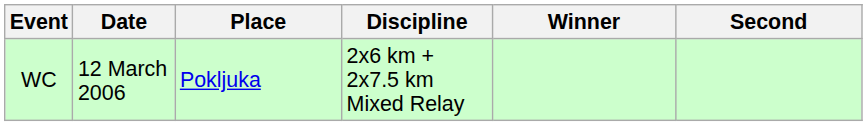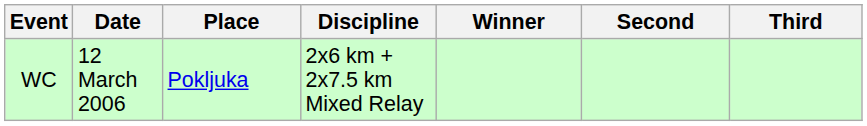+ column: Third
